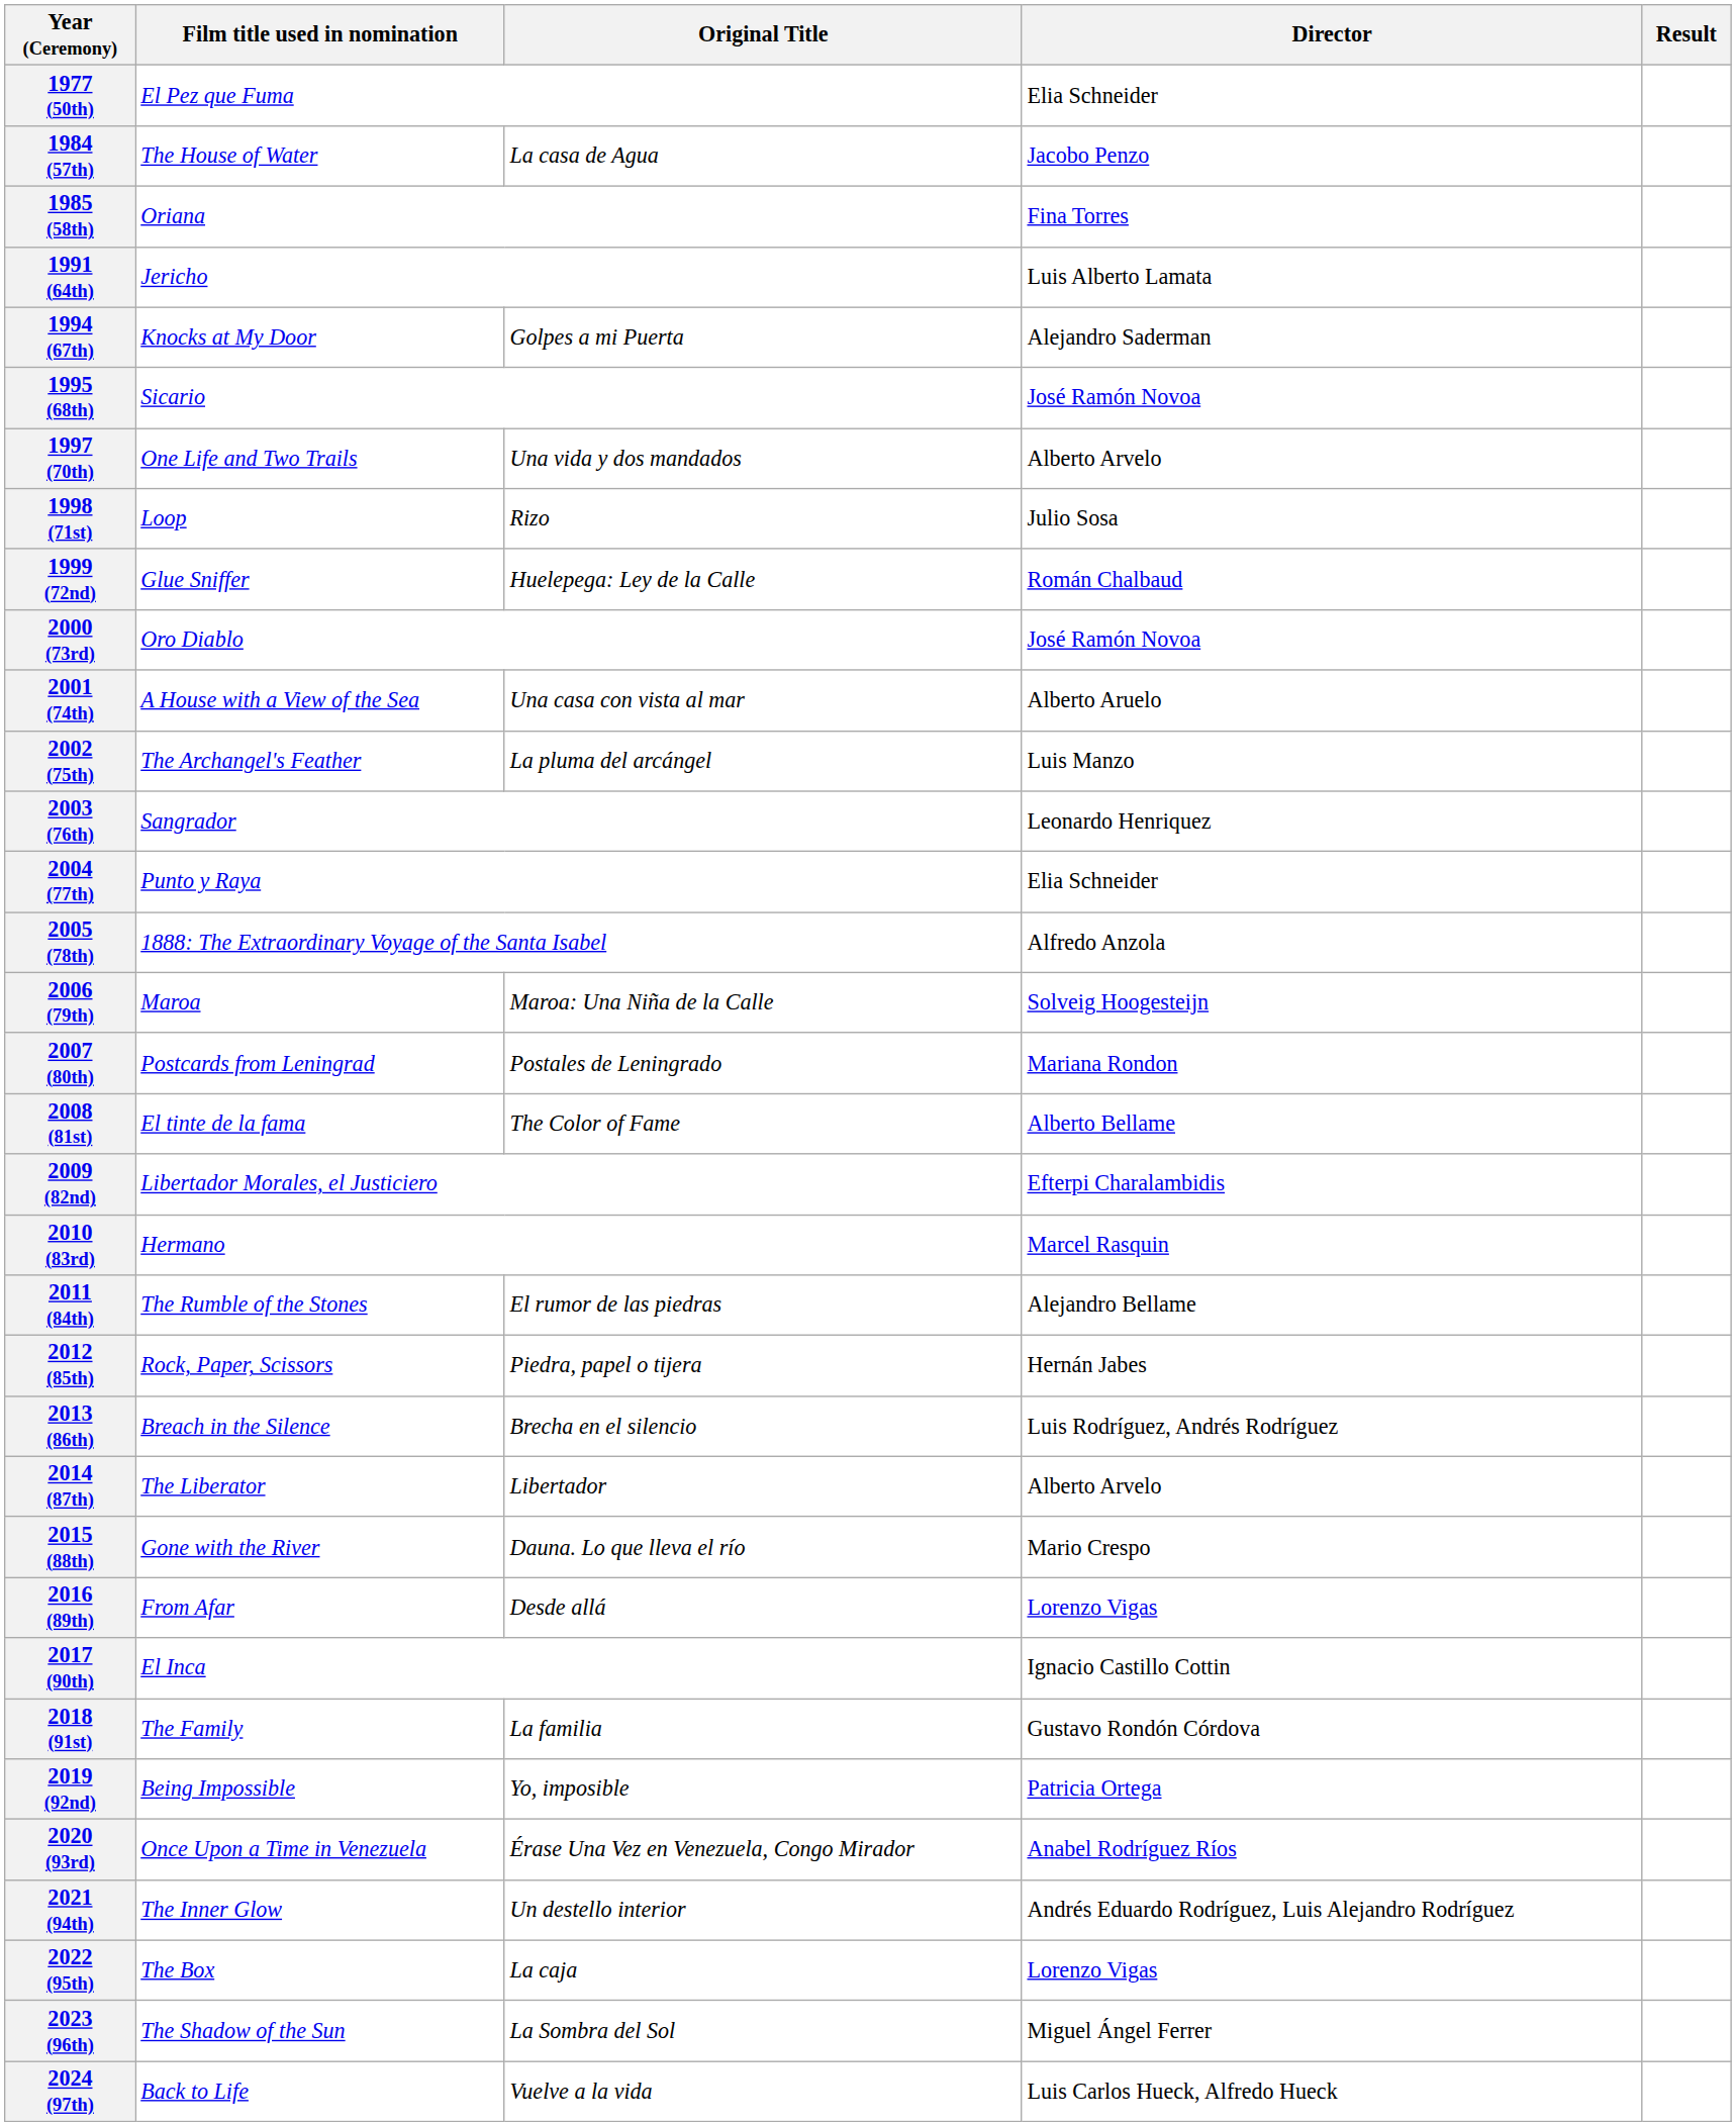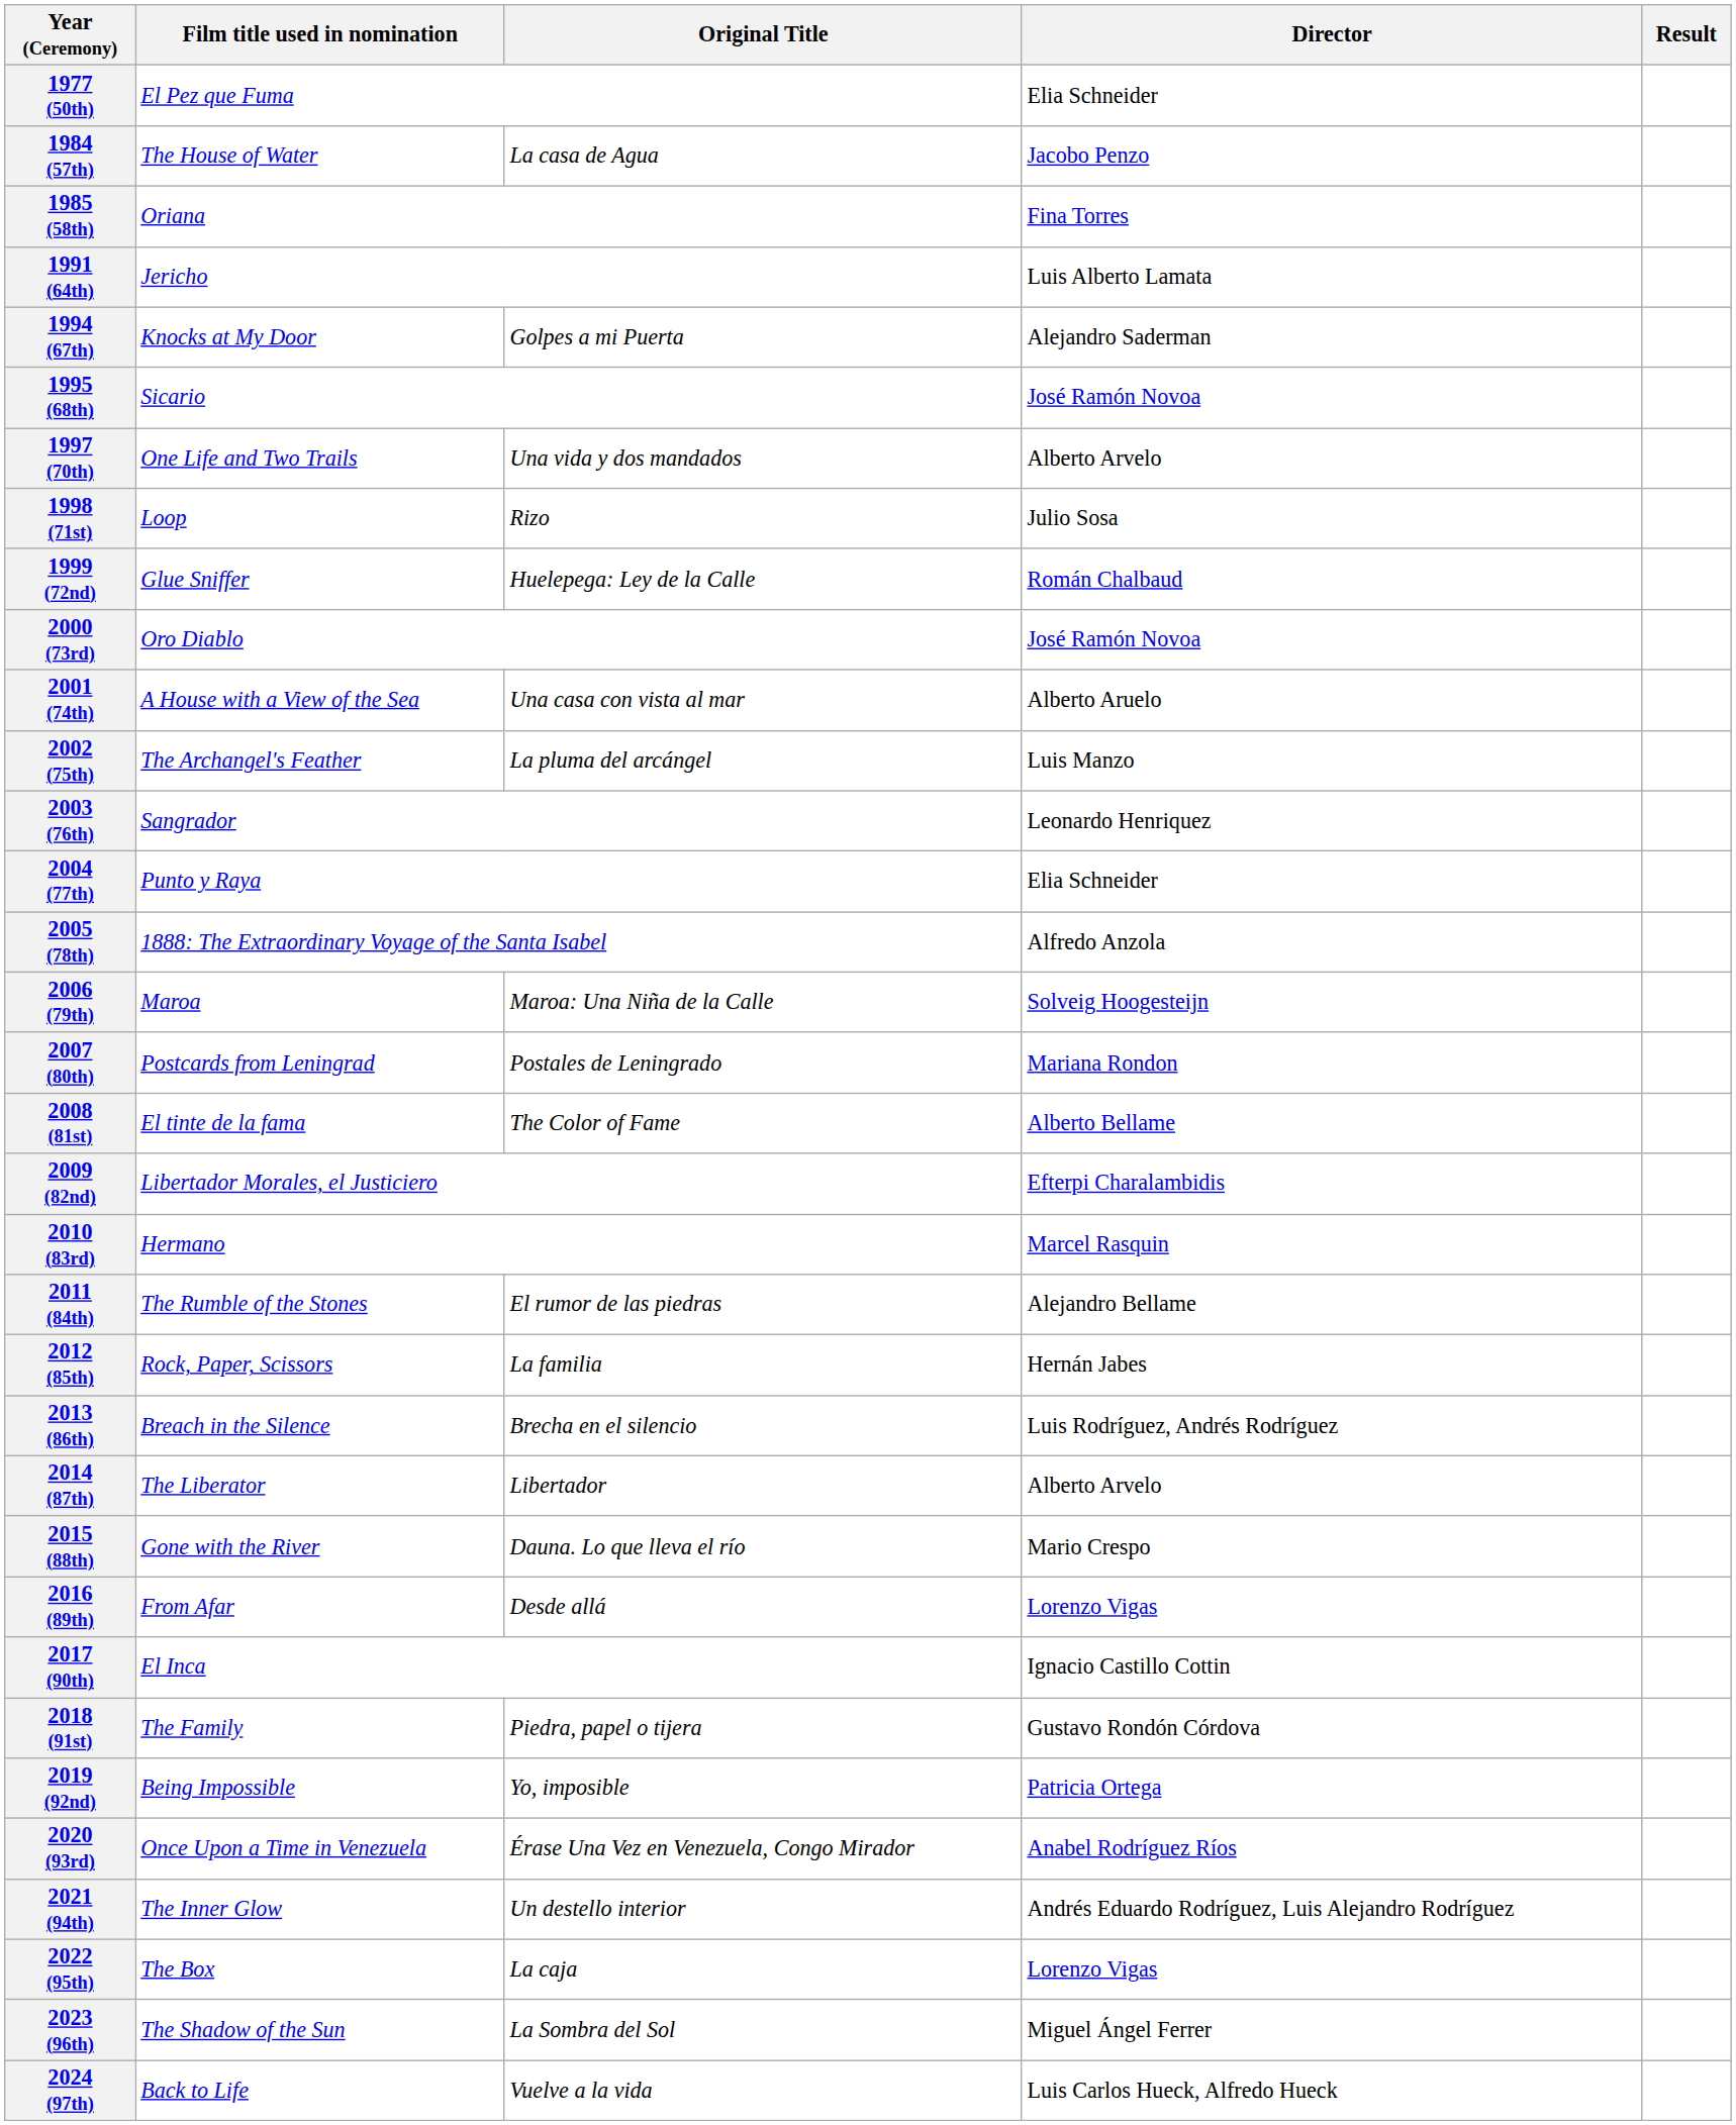2012 (85th) | Original Title: Piedra, papel o tijera -> La familia
2018 (91st) | Original Title: La familia -> Piedra, papel o tijera
